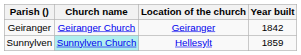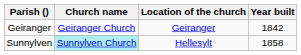Sunnylven | Year built: 1859 -> 1858
